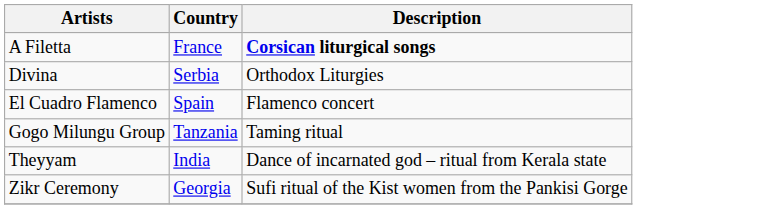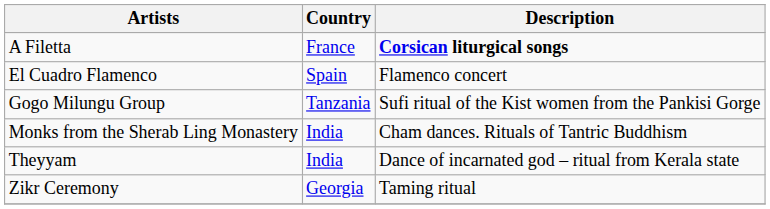- row: Divina | Serbia | Orthodox Liturgies
Gogo Milungu Group | Description: Taming ritual -> Sufi ritual of the Kist women from the Pankisi Gorge
+ row: Monks from the Sherab Ling Monastery | India | Cham dances. Rituals of Tantric Buddhism
Zikr Ceremony | Description: Sufi ritual of the Kist women from the Pankisi Gorge -> Taming ritual
